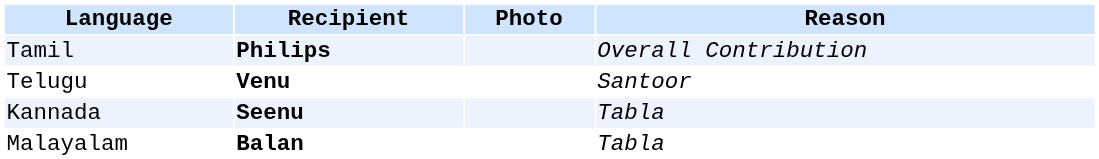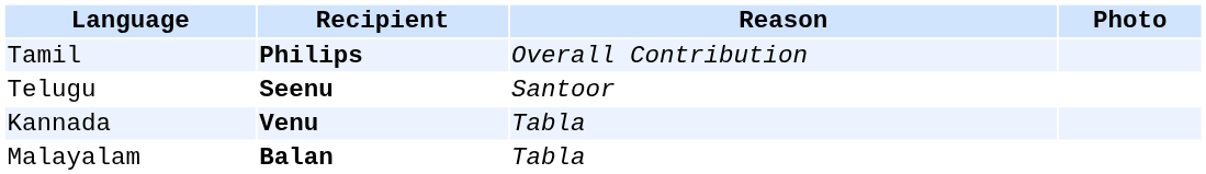columns swapped: Reason <-> Photo
Telugu | Recipient: Venu -> Seenu
Kannada | Recipient: Seenu -> Venu
